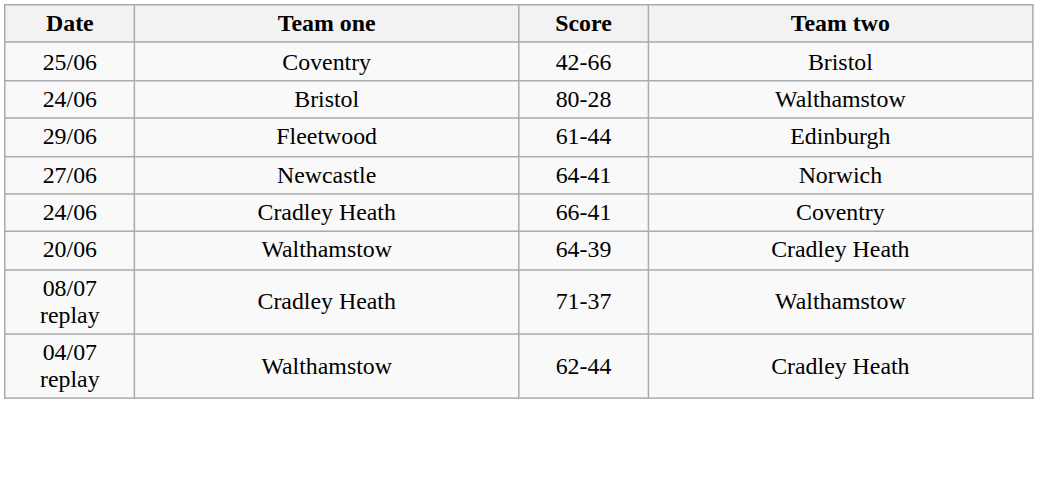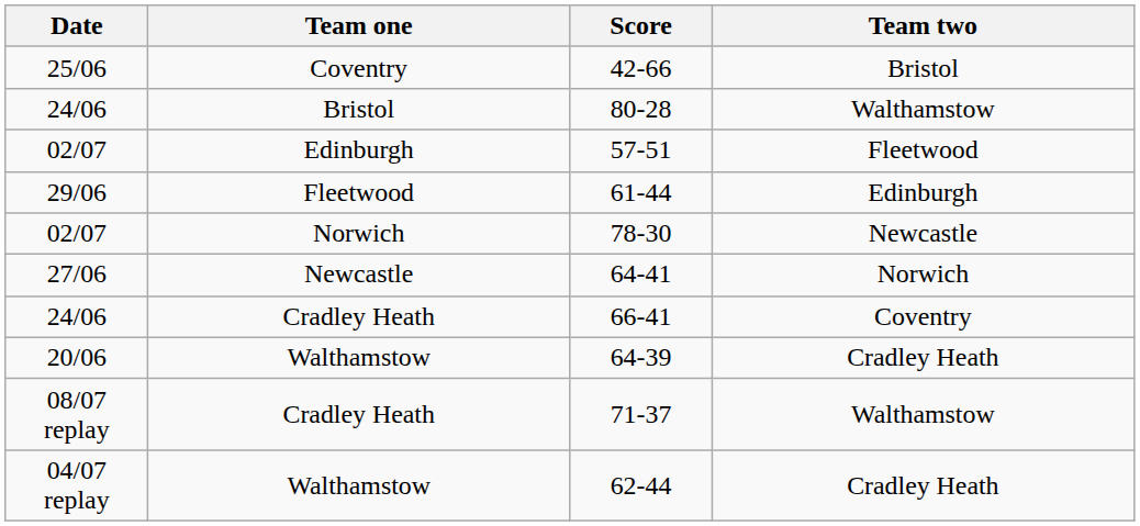+ row: 02/07 | Edinburgh | 57-51 | Fleetwood
+ row: 02/07 | Norwich | 78-30 | Newcastle
